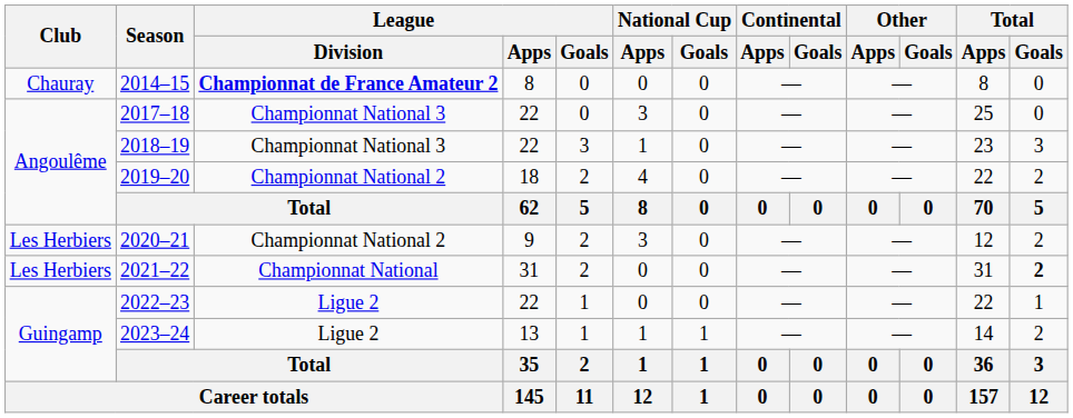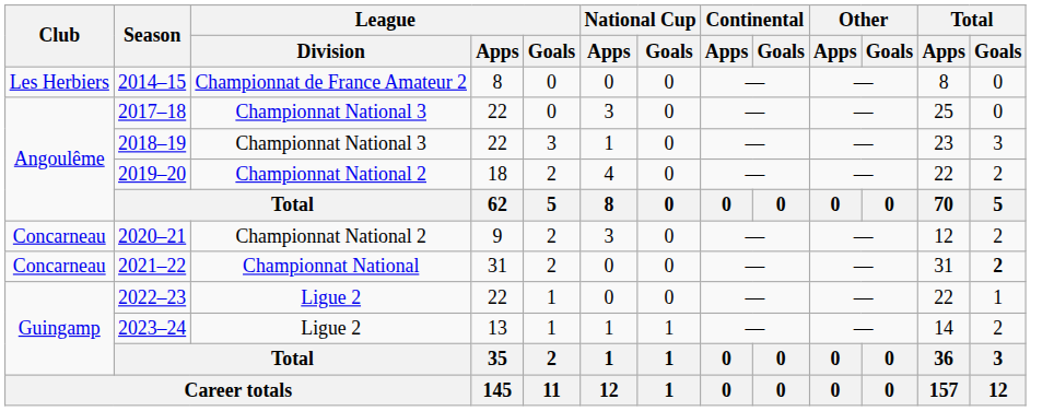2014–15 | Club: Chauray -> Les Herbiers
2014–15 | League / Division: bold -> normal
2020–21 | Club: Les Herbiers -> Concarneau
2021–22 | Club: Les Herbiers -> Concarneau
